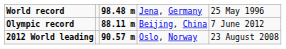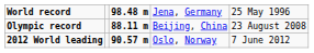Olympic record | column 5: 7 June 2012 -> 23 August 2008
2012 World leading | column 5: 23 August 2008 -> 7 June 2012
